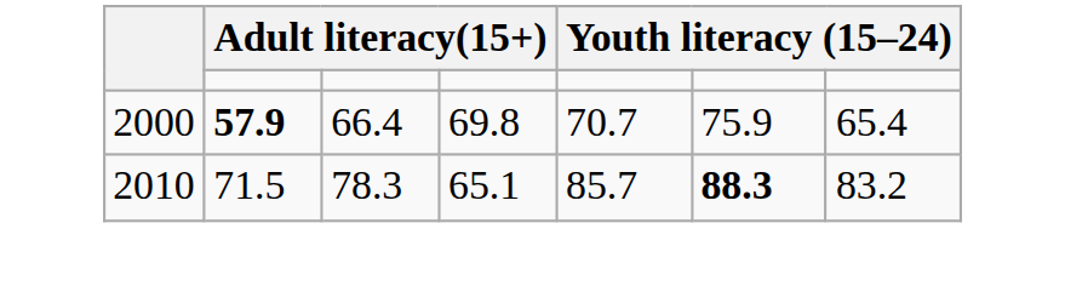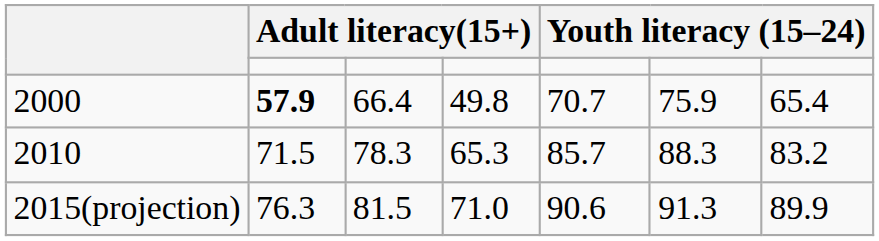2000 | column 4: 69.8 -> 49.8
2010 | column 4: 65.1 -> 65.3
2010 | column 6: bold -> normal
+ row: 2015(projection) | 76.3 | 81.5 | 71.0 | 90.6 | 91.3 | 89.9
